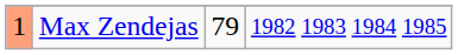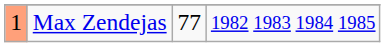Max Zendejas | column 3: 79 -> 77
